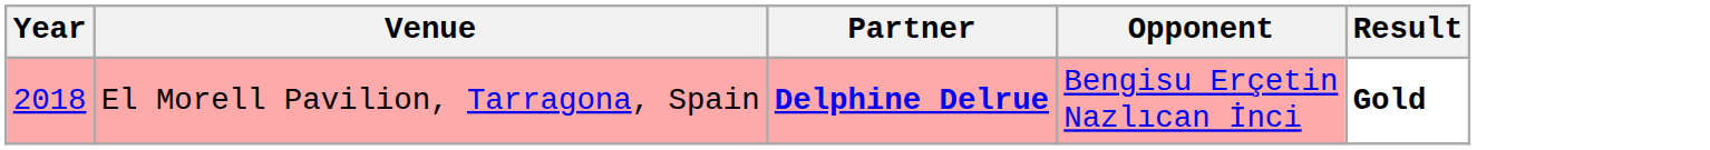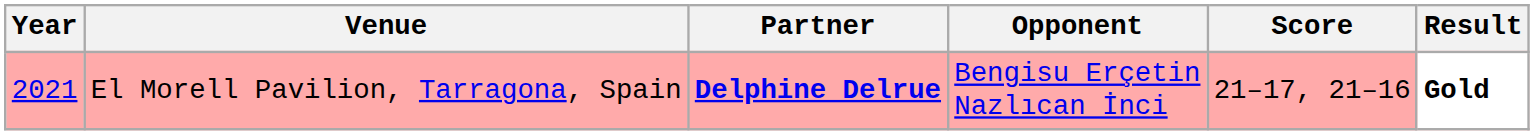+ column: Score | 21–17, 21–16
El Morell Pavilion, Tarragona, Spain | Year: 2018 -> 2021
